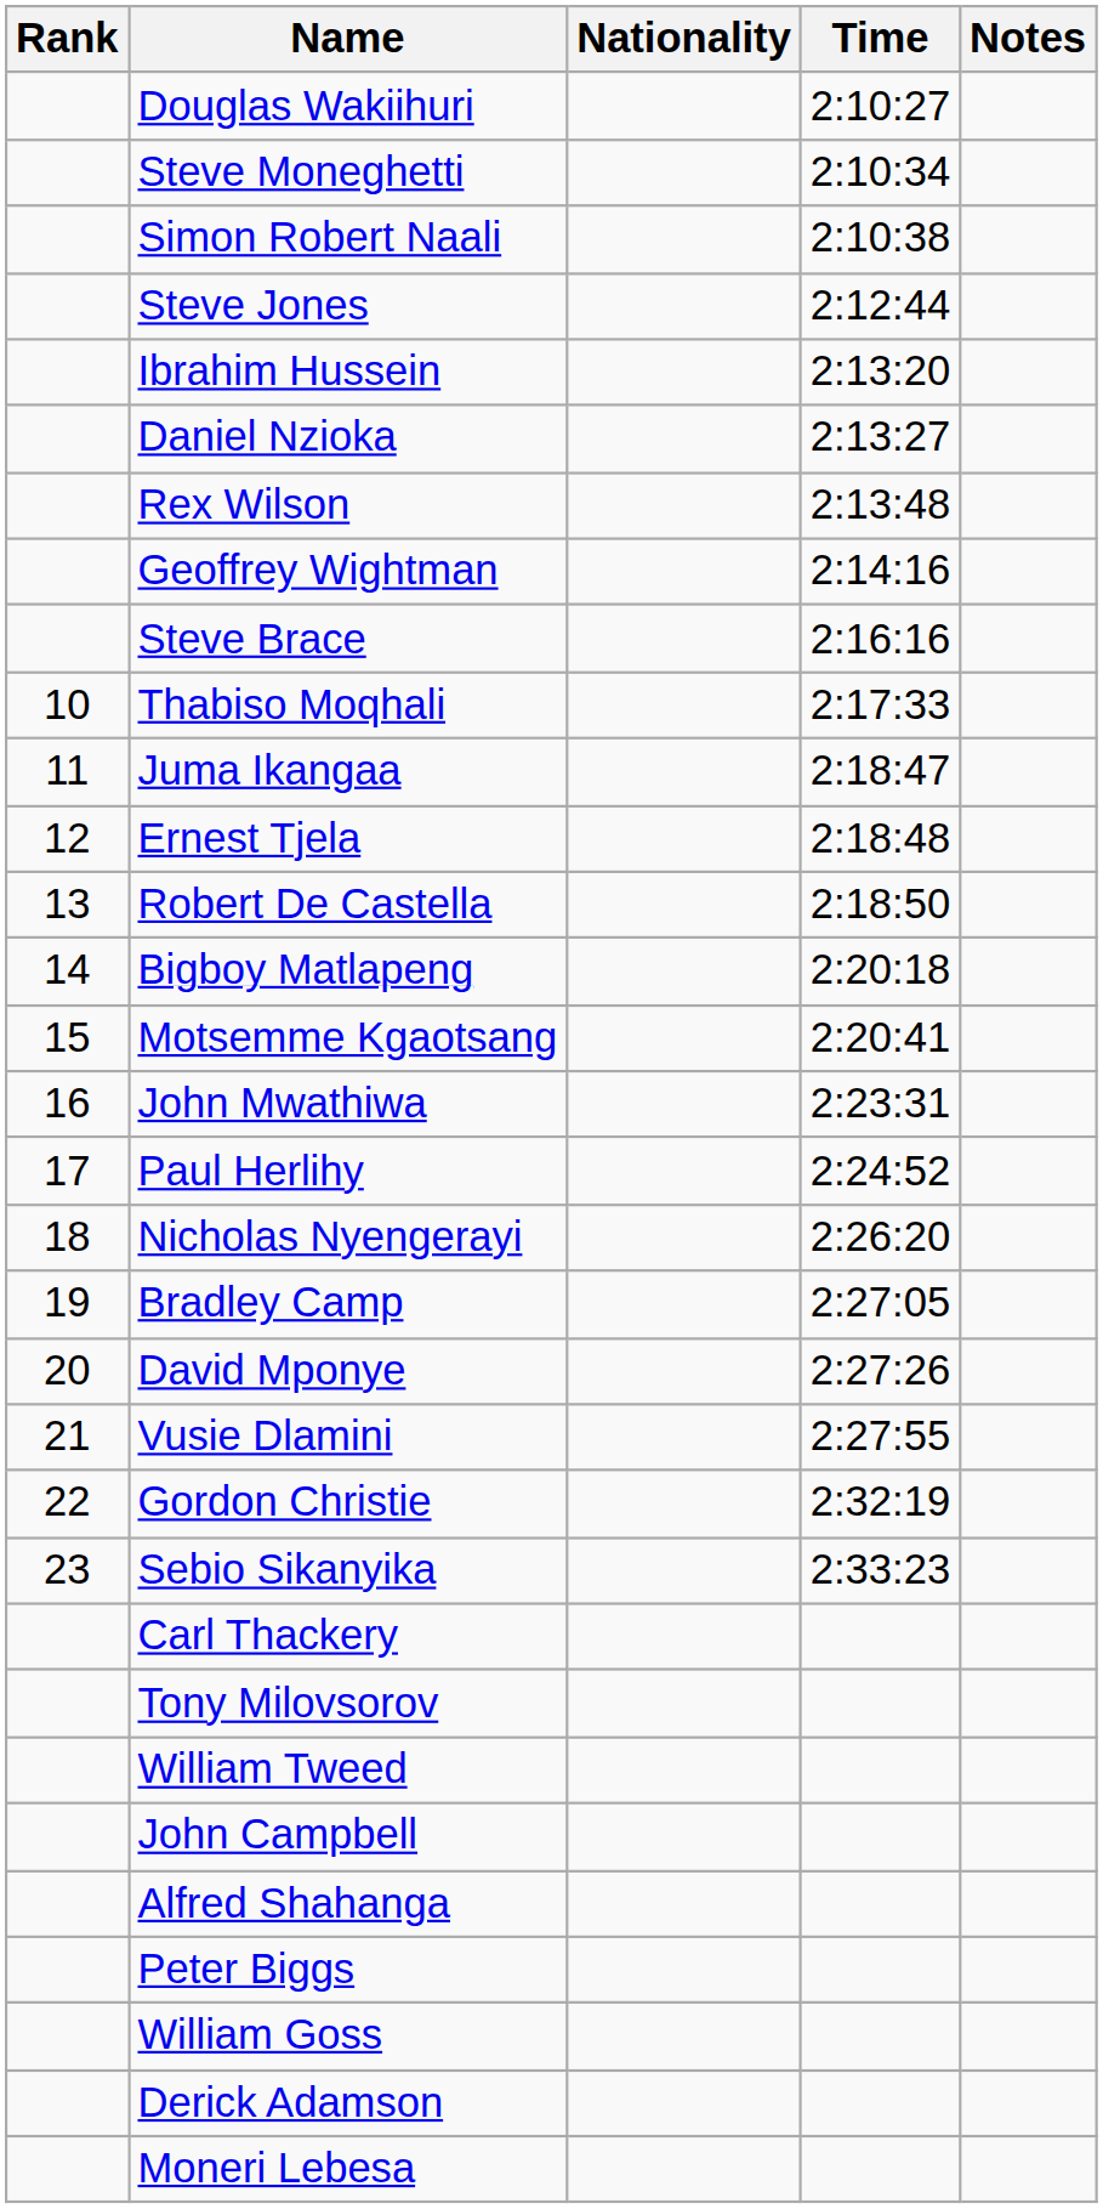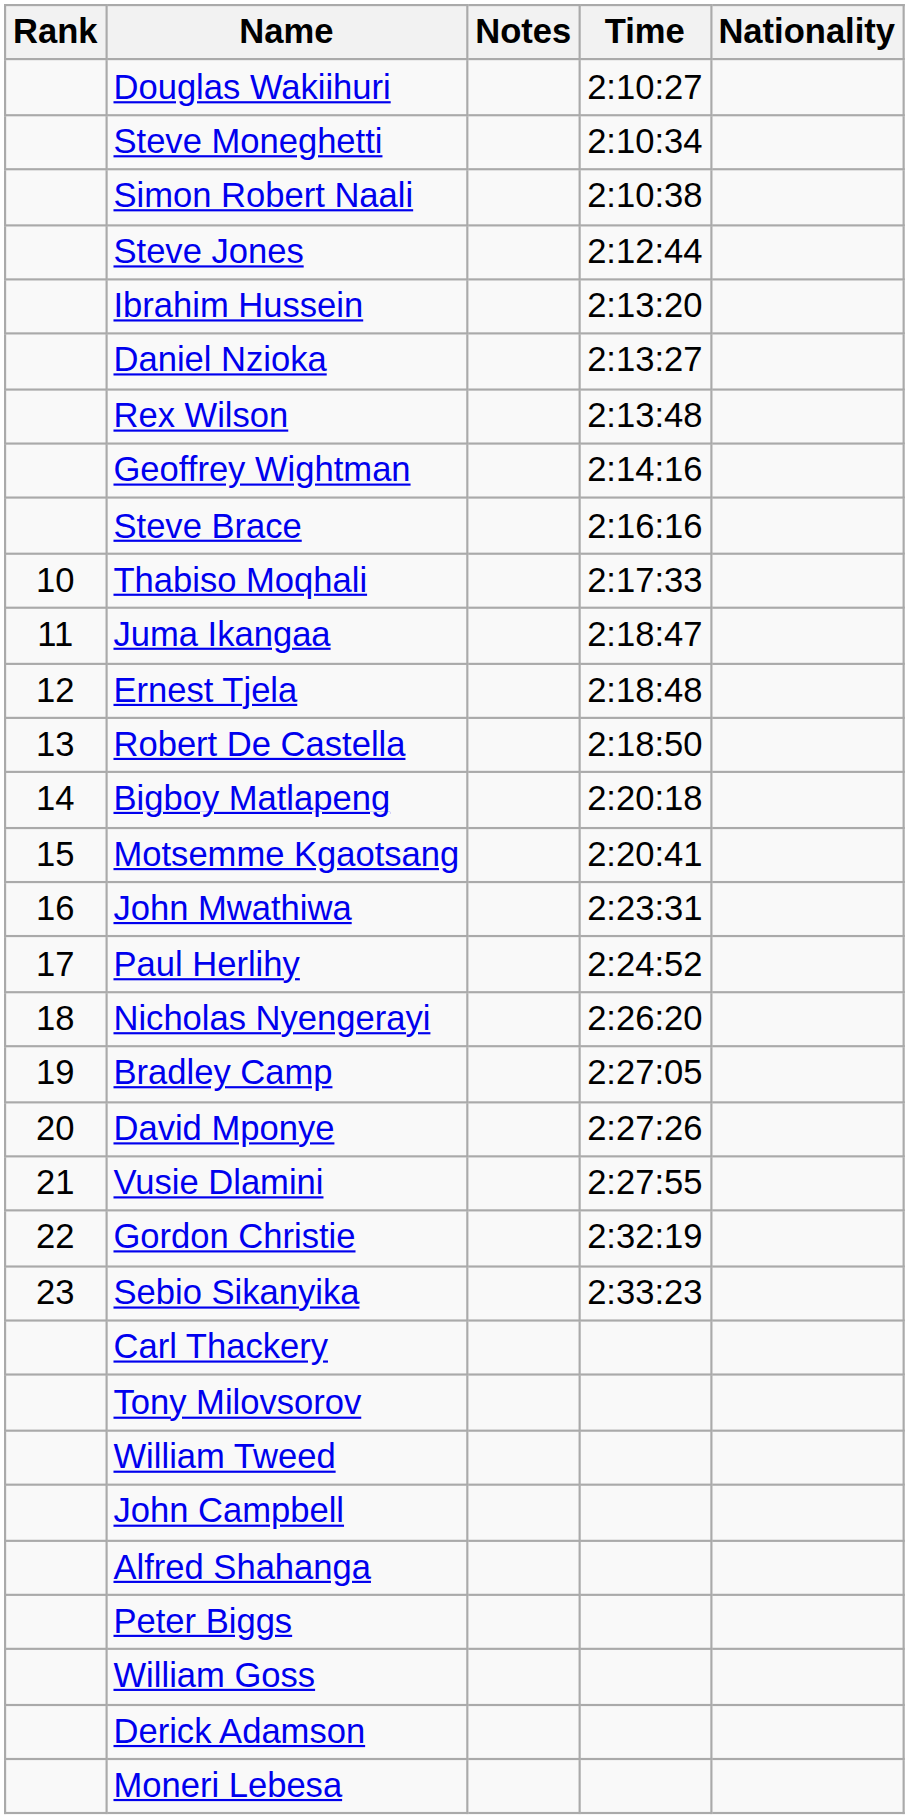columns swapped: Nationality <-> Notes
